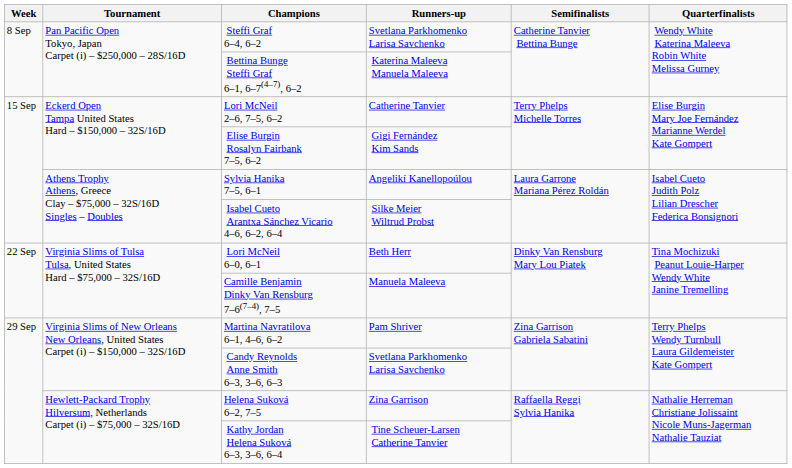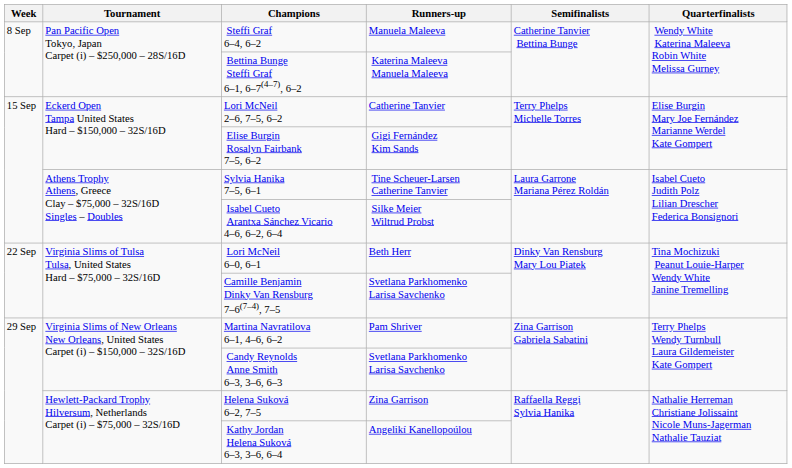Steffi Graf 6–4, 6–2 | Runners-up: Svetlana Parkhomenko Larisa Savchenko -> Manuela Maleeva
Sylvia Hanika 7–5, 6–1 | Runners-up: Angelikí Kanellopoúlou -> Tine Scheuer-Larsen Catherine Tanvier
Camille Benjamin Dinky Van Rensburg 7–6(7–4), 7–5 | Runners-up: Manuela Maleeva -> Svetlana Parkhomenko Larisa Savchenko
Kathy Jordan Helena Suková 6–3, 3–6, 6–4 | Runners-up: Tine Scheuer-Larsen Catherine Tanvier -> Angelikí Kanellopoúlou
